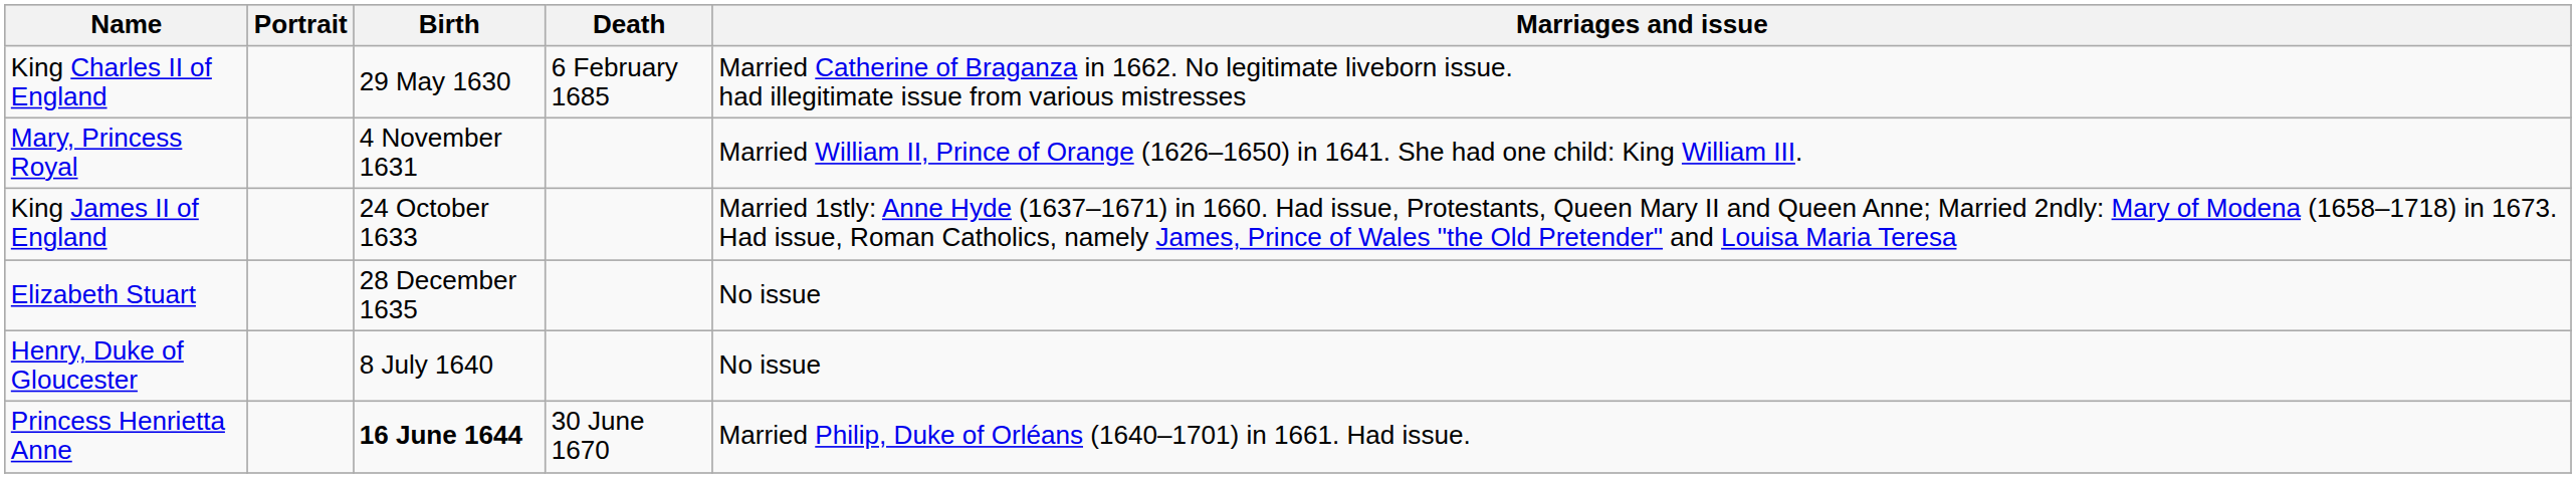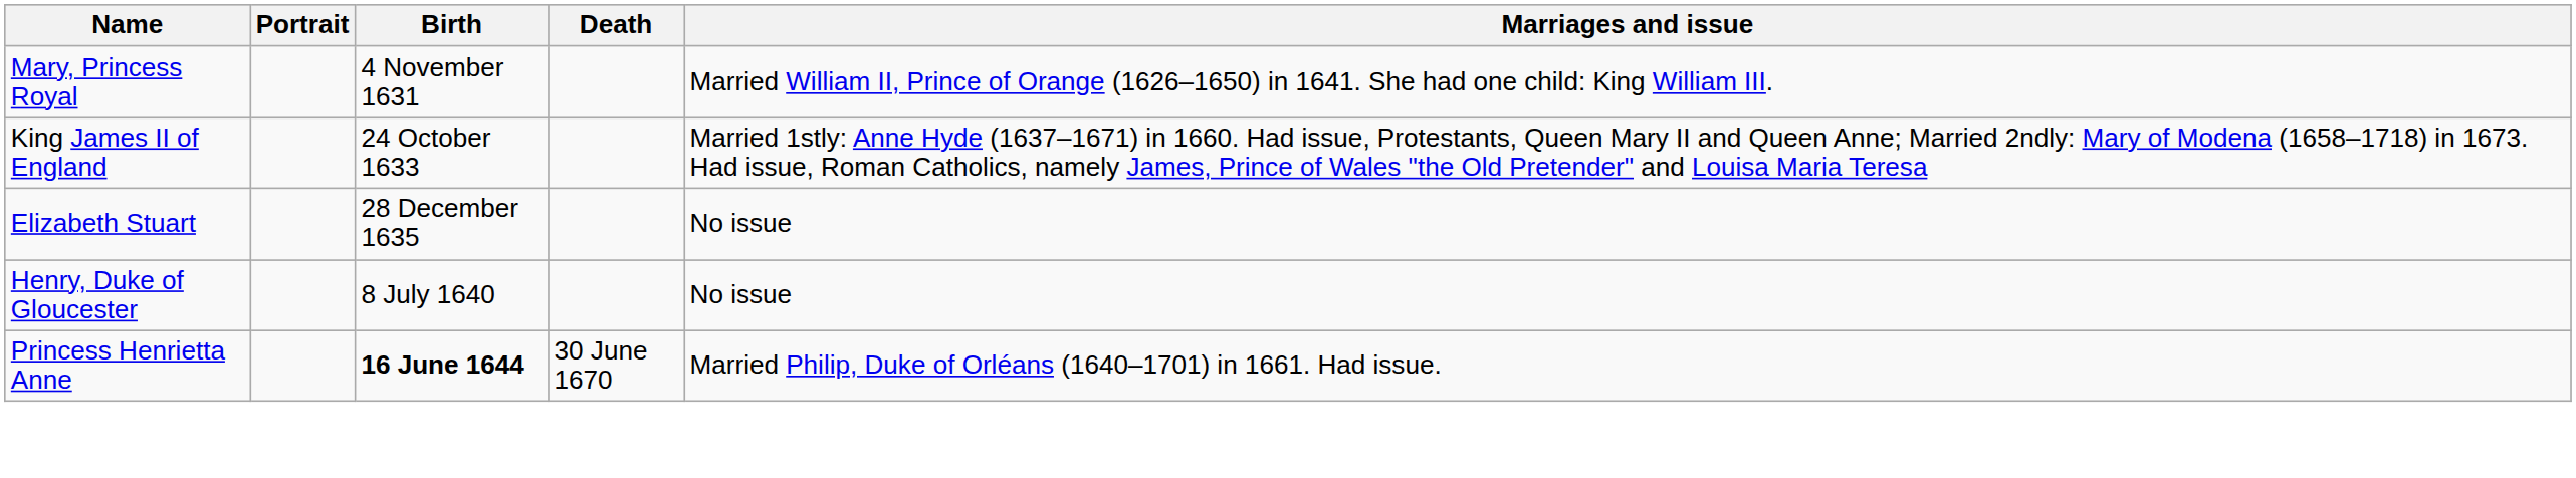- row: King Charles II of England | 29 May 1630 | 6 February 1685 | Married Catherine of Braganza in 1662. No legitimate liveborn issue. had illegitimate issue from various mistresses
